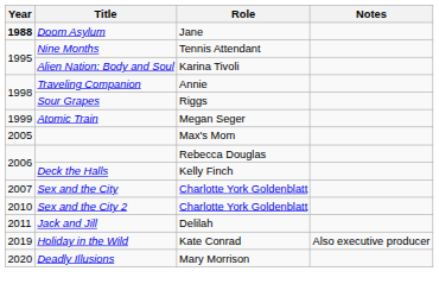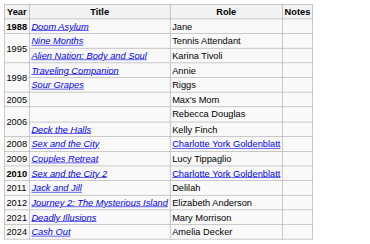- row: 1999 | Atomic Train | Megan Seger
Sex and the City | Year: 2007 -> 2008
+ row: 2009 | Couples Retreat | Lucy Tippaglio
Sex and the City 2 | Year: normal -> bold
+ row: 2012 | Journey 2: The Mysterious Island | Elizabeth Anderson
- row: 2019 | Holiday in the Wild | Kate Conrad | Also executive producer
Deadly Illusions | Year: 2020 -> 2021
+ row: 2024 | Cash Out | Amelia Decker
